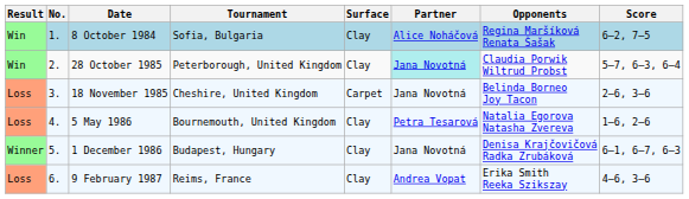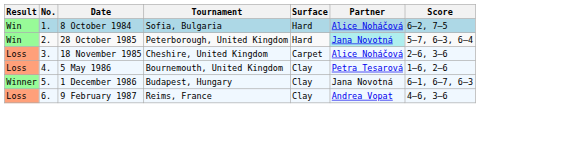- column: Opponents | Regina Maršíková Renata Šašak | Claudia Porwik Wiltrud Probst | Belinda Borneo Joy Tacon | Natalia Egorova Natasha Zvereva | Denisa Krajčovičová Radka Zrubáková | Erika Smith Reeka Szikszay
8 October 1984 | Surface: Clay -> Hard
28 October 1985 | Surface: Clay -> Hard
18 November 1985 | Partner: Jana Novotná -> Alice Noháčová
